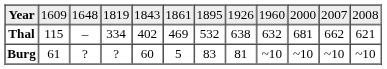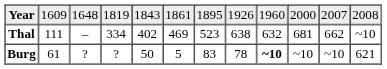Thal | column 2: 115 -> 111
Thal | column 7: 532 -> 523
Thal | column 12: 621 -> ~10
Burg | column 5: 60 -> 50
Burg | column 8: 81 -> 78
Burg | column 9: normal -> bold
Burg | column 12: ~10 -> 621
